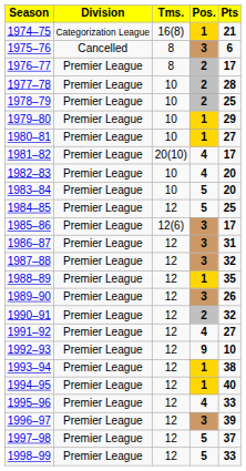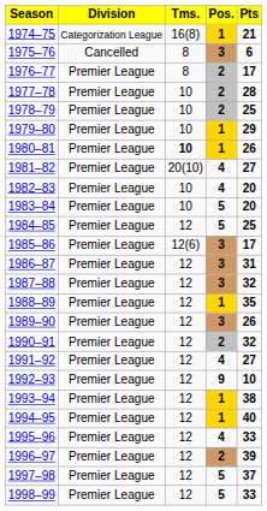1980–81 | Tms.: normal -> bold
1980–81 | Pts: 27 -> 26
1981–82 | Pts: 17 -> 27
1996–97 | Pos.: 3 -> 2
